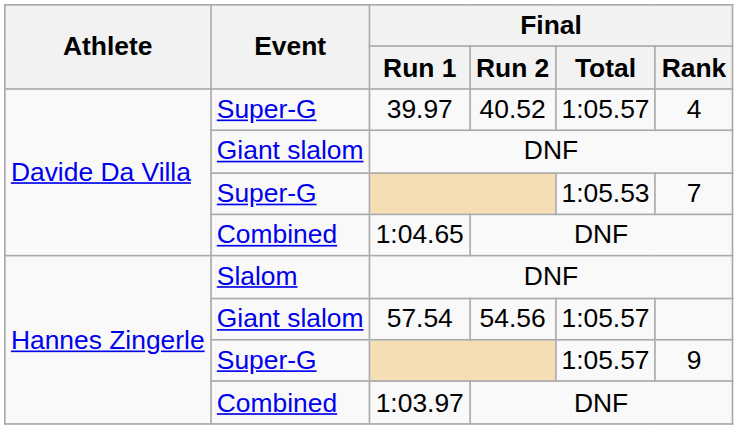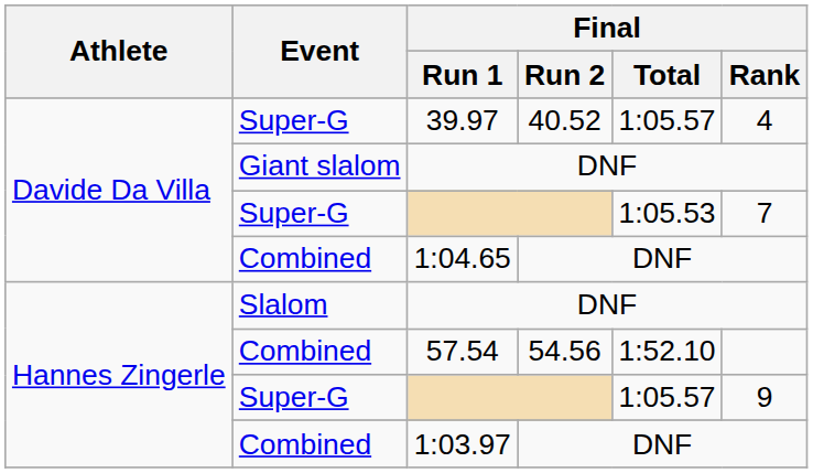57.54 | Event: Giant slalom -> Combined
57.54 | Final / Total: 1:05.57 -> 1:52.10
